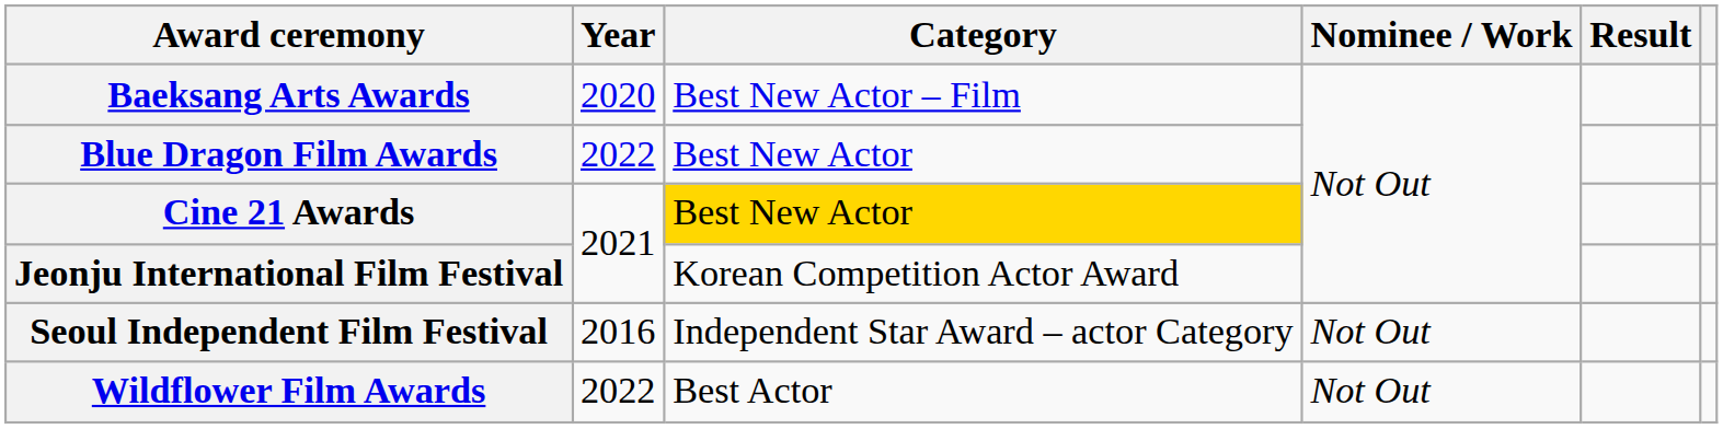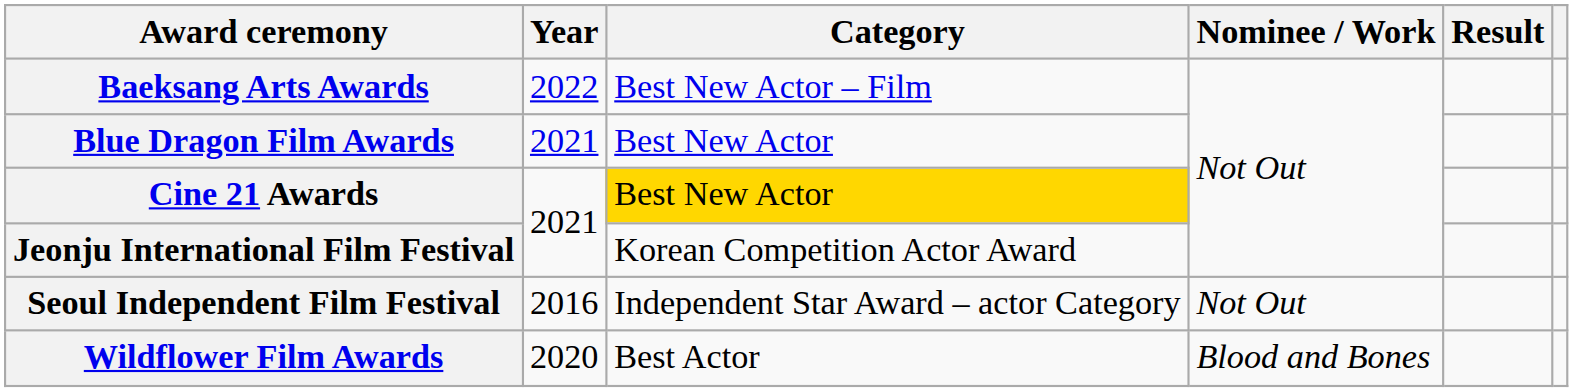Baeksang Arts Awards | Year: 2020 -> 2022
Blue Dragon Film Awards | Year: 2022 -> 2021
Wildflower Film Awards | Year: 2022 -> 2020
Wildflower Film Awards | Nominee / Work: Not Out -> Blood and Bones
